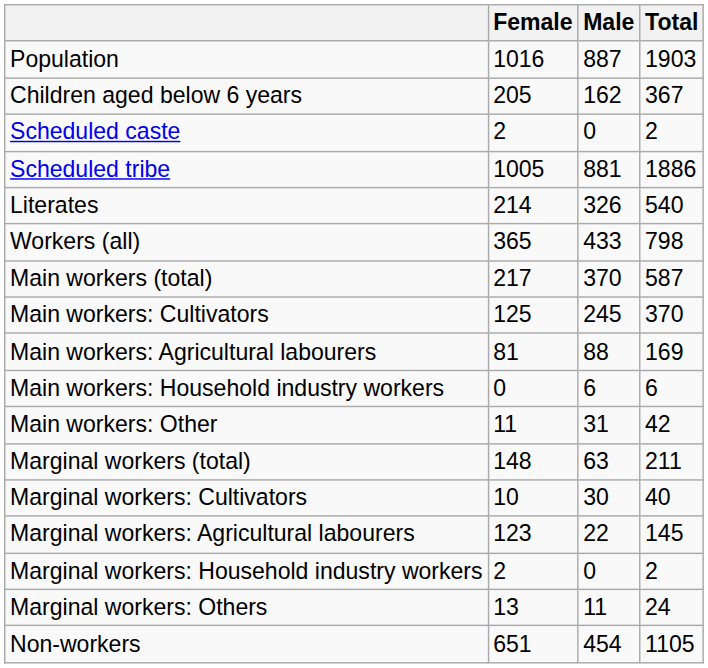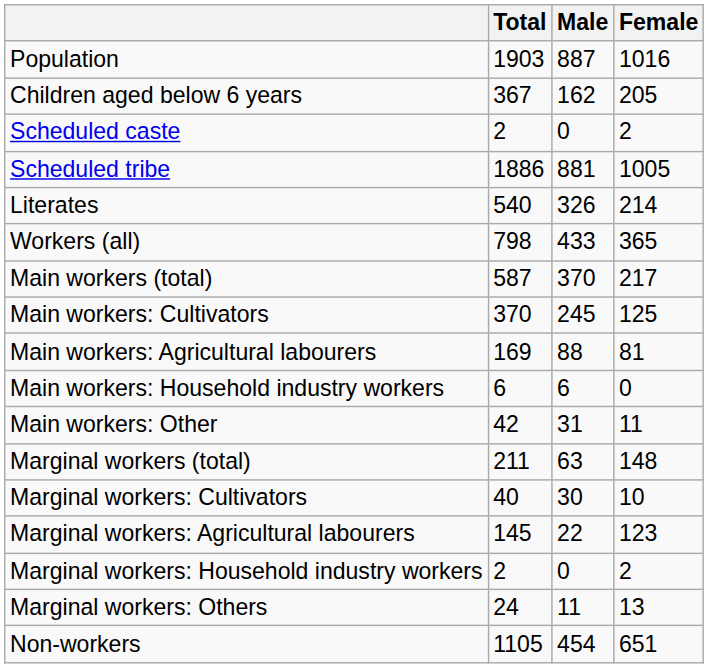columns swapped: Total <-> Female
